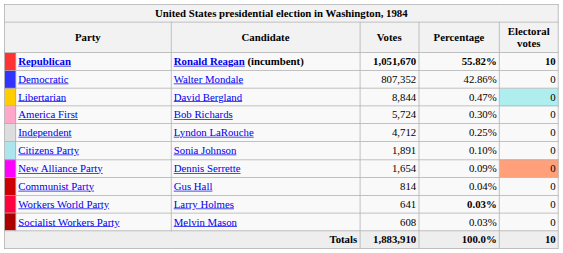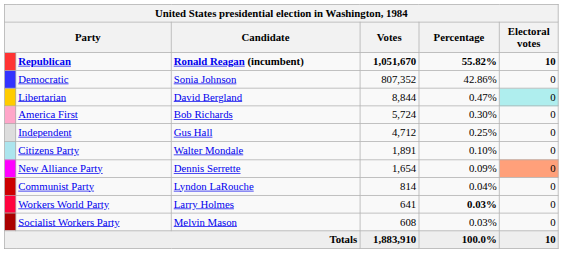Democratic | Candidate: Walter Mondale -> Sonia Johnson
Independent | Candidate: Lyndon LaRouche -> Gus Hall
Citizens Party | Candidate: Sonia Johnson -> Walter Mondale
Communist Party | Candidate: Gus Hall -> Lyndon LaRouche
